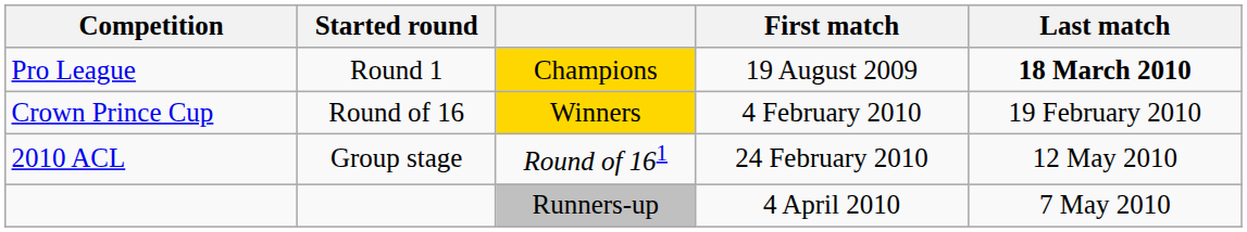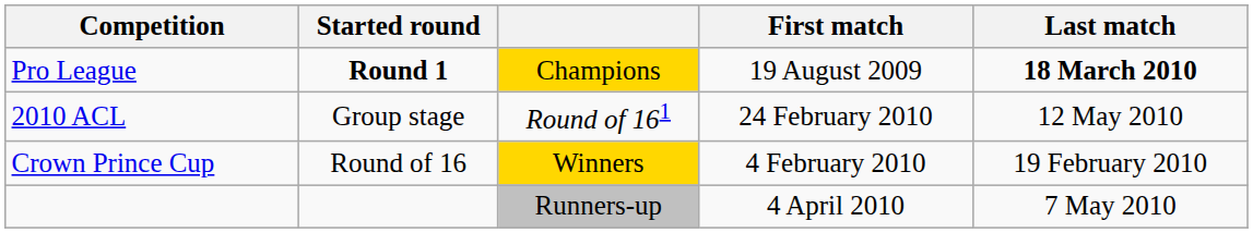Pro League | Started round: normal -> bold
rows swapped: Crown Prince Cup <-> 2010 ACL
